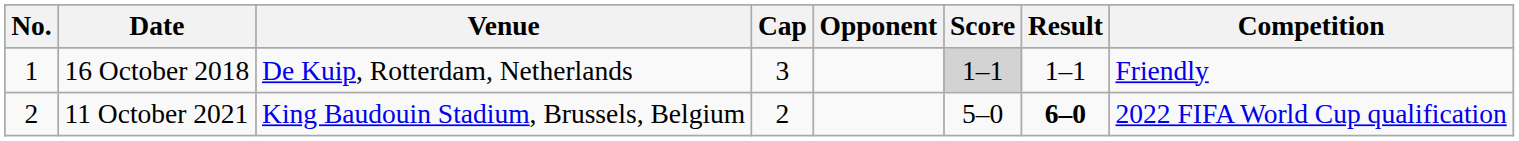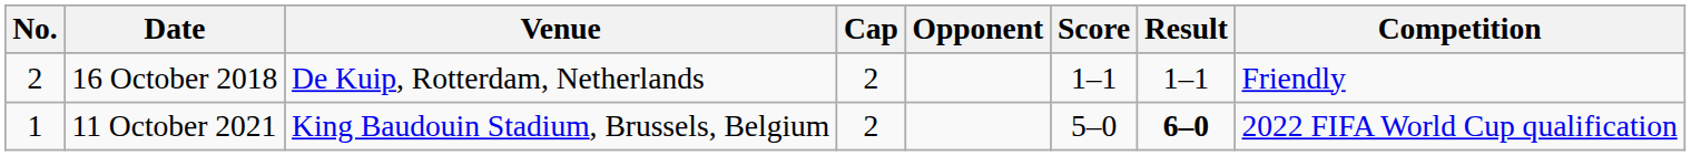16 October 2018 | No.: 1 -> 2
16 October 2018 | Cap: 3 -> 2
16 October 2018 | Score: lightgrey background -> no background
11 October 2021 | No.: 2 -> 1
